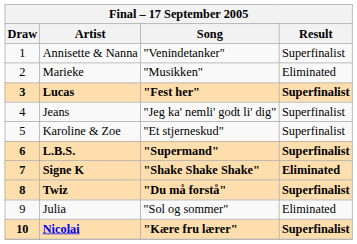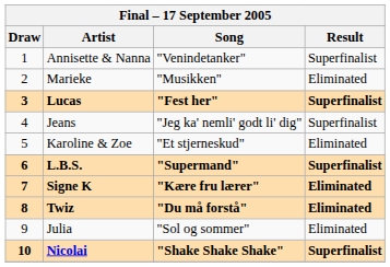Karoline & Zoe | Result: Superfinalist -> Eliminated
Signe K | Song: "Shake Shake Shake" -> "Kære fru lærer"
Twiz | Result: Superfinalist -> Eliminated
Nicolai | Song: "Kære fru lærer" -> "Shake Shake Shake"
